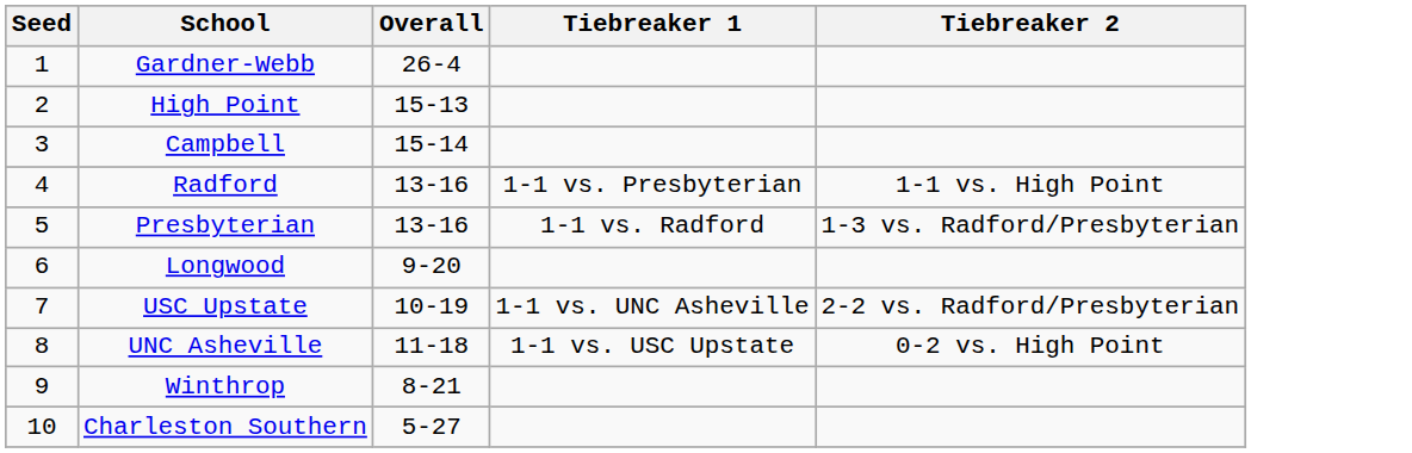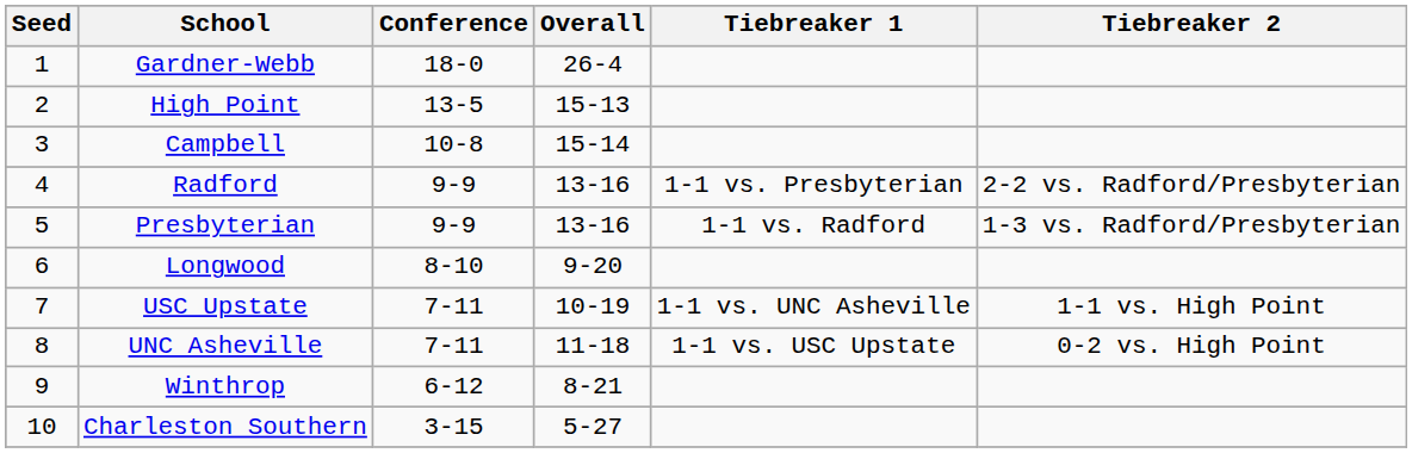+ column: Conference | 18-0 | 13-5 | 10-8 | 9-9 | 9-9 | 8-10 | 7-11 | 7-11 | 6-12 | 3-15
Radford | Tiebreaker 2: 1-1 vs. High Point -> 2-2 vs. Radford/Presbyterian
USC Upstate | Tiebreaker 2: 2-2 vs. Radford/Presbyterian -> 1-1 vs. High Point
